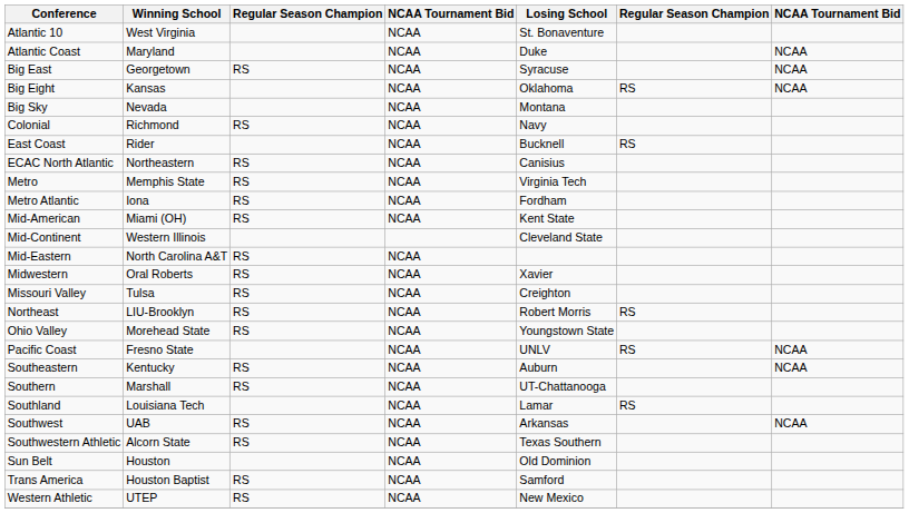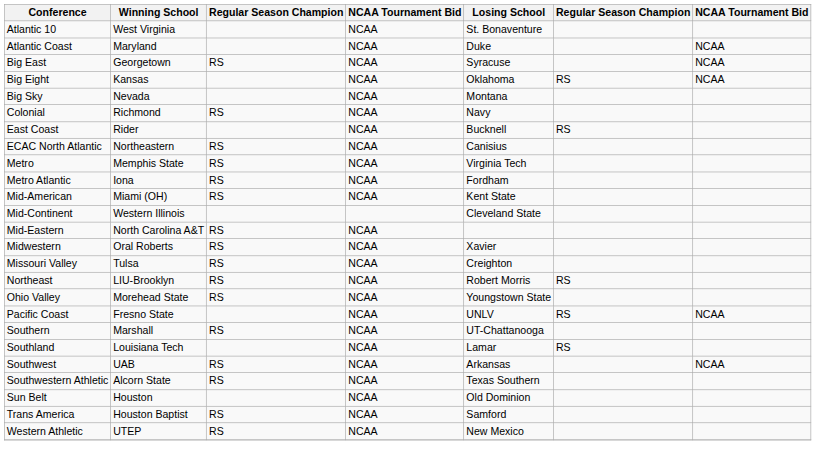- row: Southeastern | Kentucky | RS | NCAA | Auburn | NCAA
